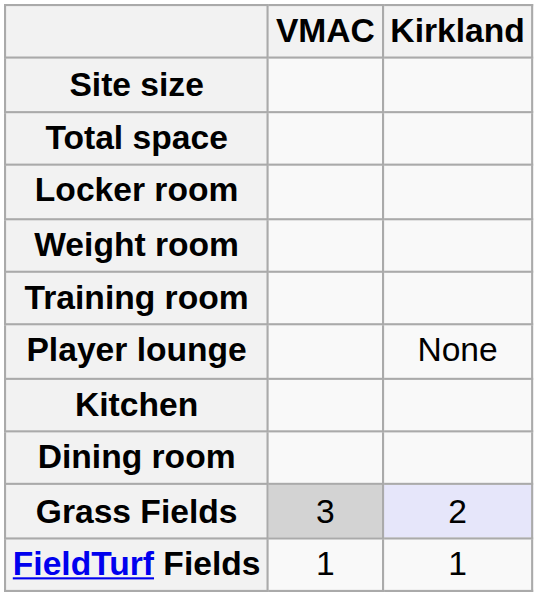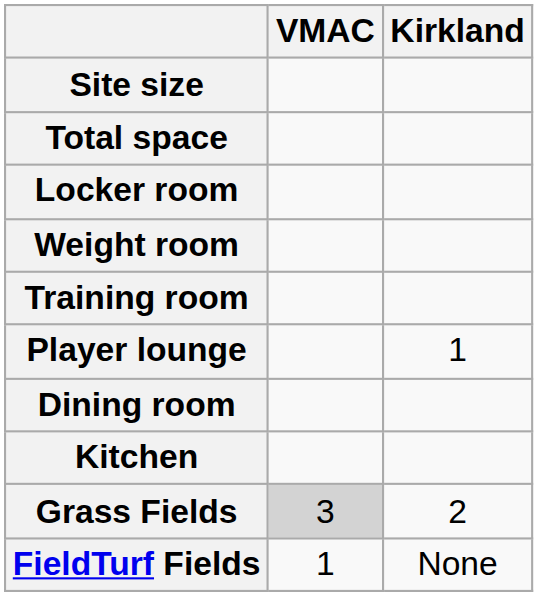Player lounge | Kirkland: None -> 1
rows swapped: Dining room <-> Kitchen
Grass Fields | Kirkland: lavender background -> no background
FieldTurf Fields | Kirkland: 1 -> None
